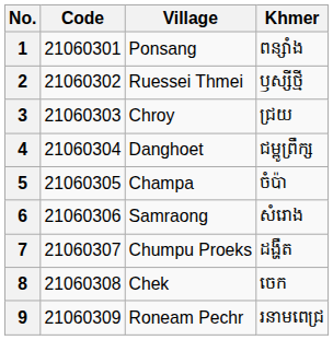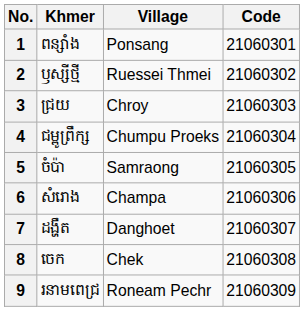columns swapped: Code <-> Khmer
4 | Village: Danghoet -> Chumpu Proeks
5 | Village: Champa -> Samraong
6 | Village: Samraong -> Champa
7 | Village: Chumpu Proeks -> Danghoet
